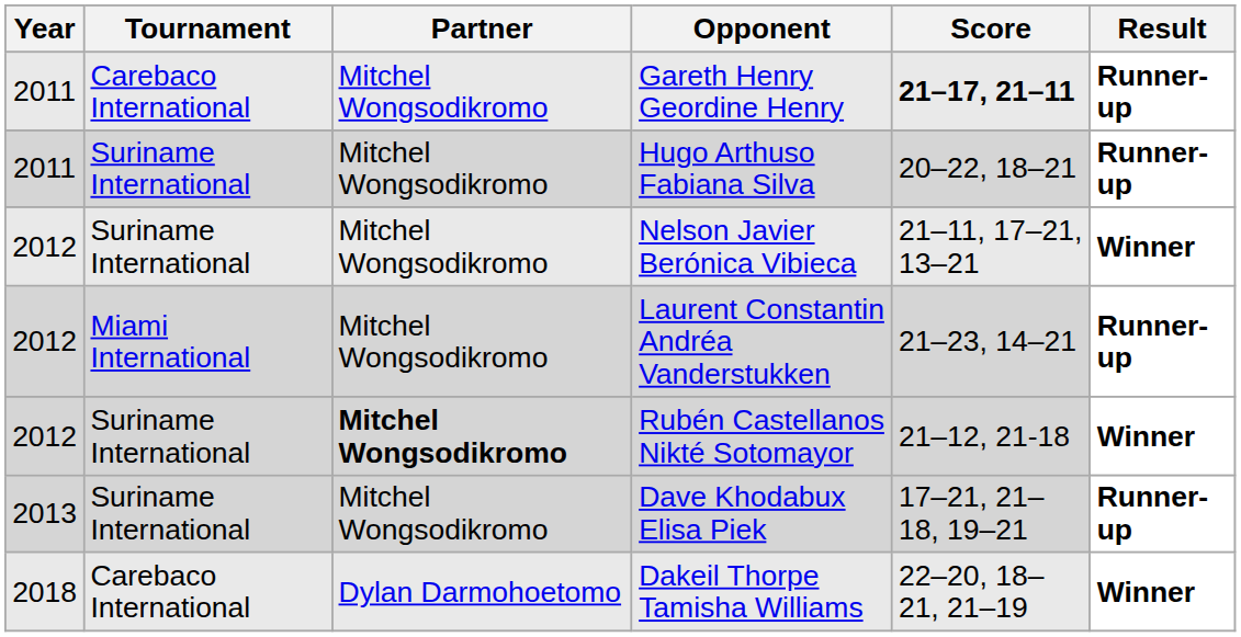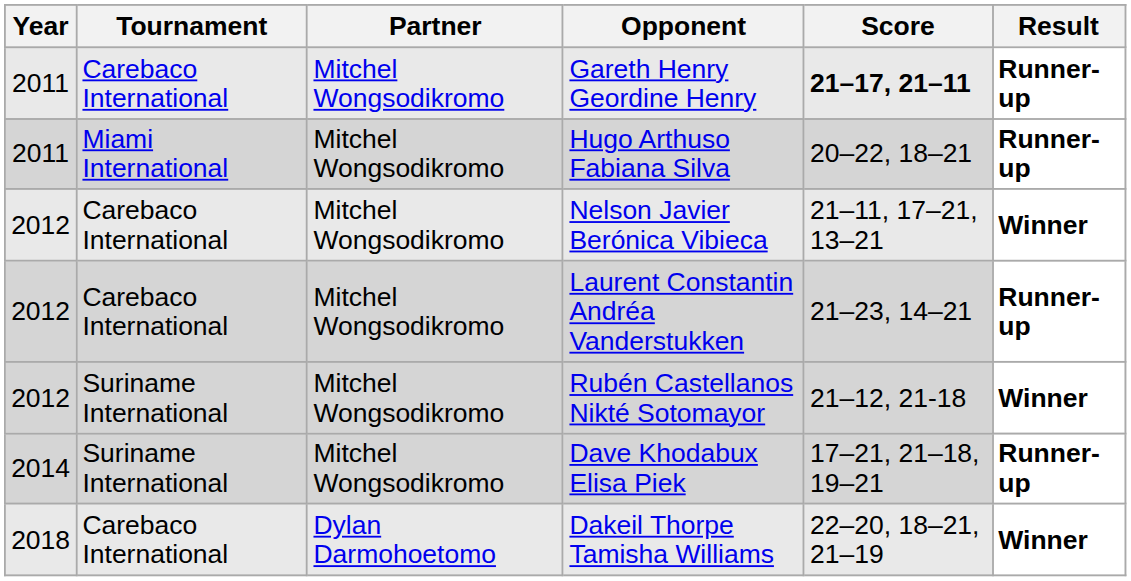Hugo Arthuso Fabiana Silva | Tournament: Suriname International -> Miami International
Nelson Javier Berónica Vibieca | Tournament: Suriname International -> Carebaco International
Laurent Constantin Andréa Vanderstukken | Tournament: Miami International -> Carebaco International
Rubén Castellanos Nikté Sotomayor | Partner: bold -> normal
Dave Khodabux Elisa Piek | Year: 2013 -> 2014
